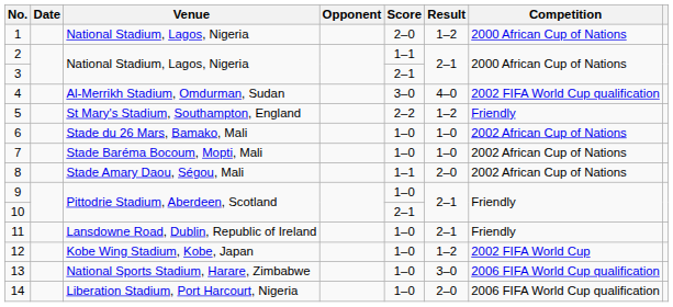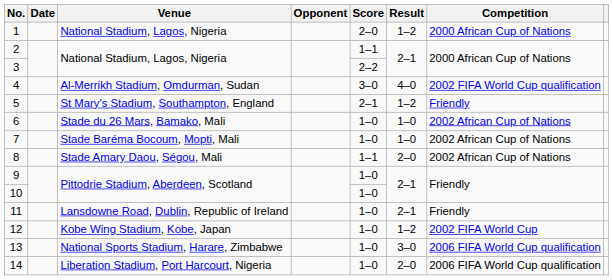3 | Score: 2–1 -> 2–2
5 | Score: 2–2 -> 2–1
10 | Score: 2–1 -> 1–0
